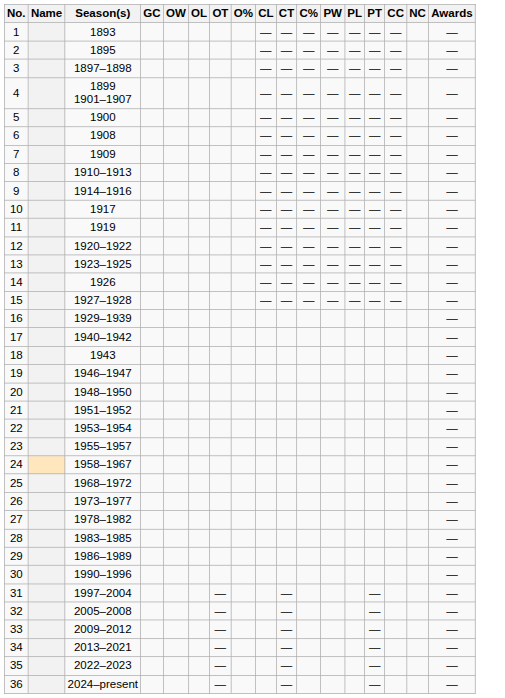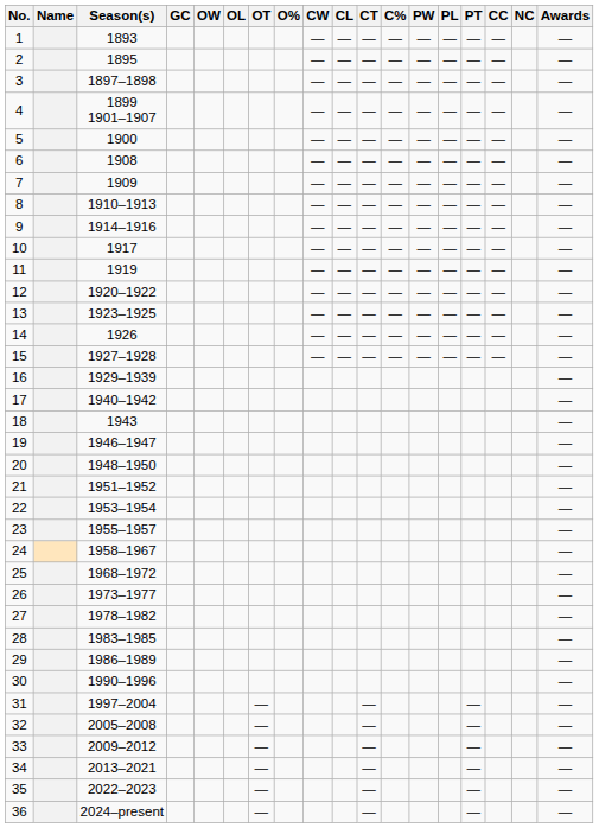+ column: CW | — | — | — | — | — | — | — | — | — | — | — | — | — | — | —
